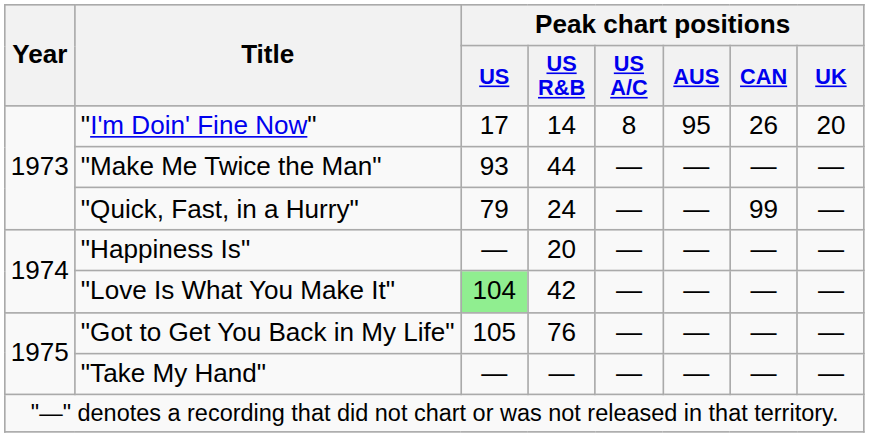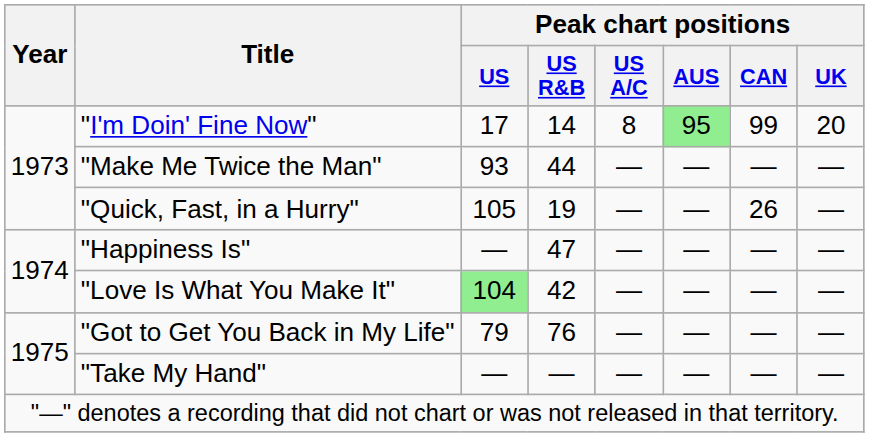"I'm Doin' Fine Now" | Peak chart positions / AUS: no background -> lightgreen background
"I'm Doin' Fine Now" | Peak chart positions / CAN: 26 -> 99
"Quick, Fast, in a Hurry" | Peak chart positions / US: 79 -> 105
"Quick, Fast, in a Hurry" | Peak chart positions / US R&B: 24 -> 19
"Quick, Fast, in a Hurry" | Peak chart positions / CAN: 99 -> 26
"Happiness Is" | Peak chart positions / US R&B: 20 -> 47
"Got to Get You Back in My Life" | Peak chart positions / US: 105 -> 79
